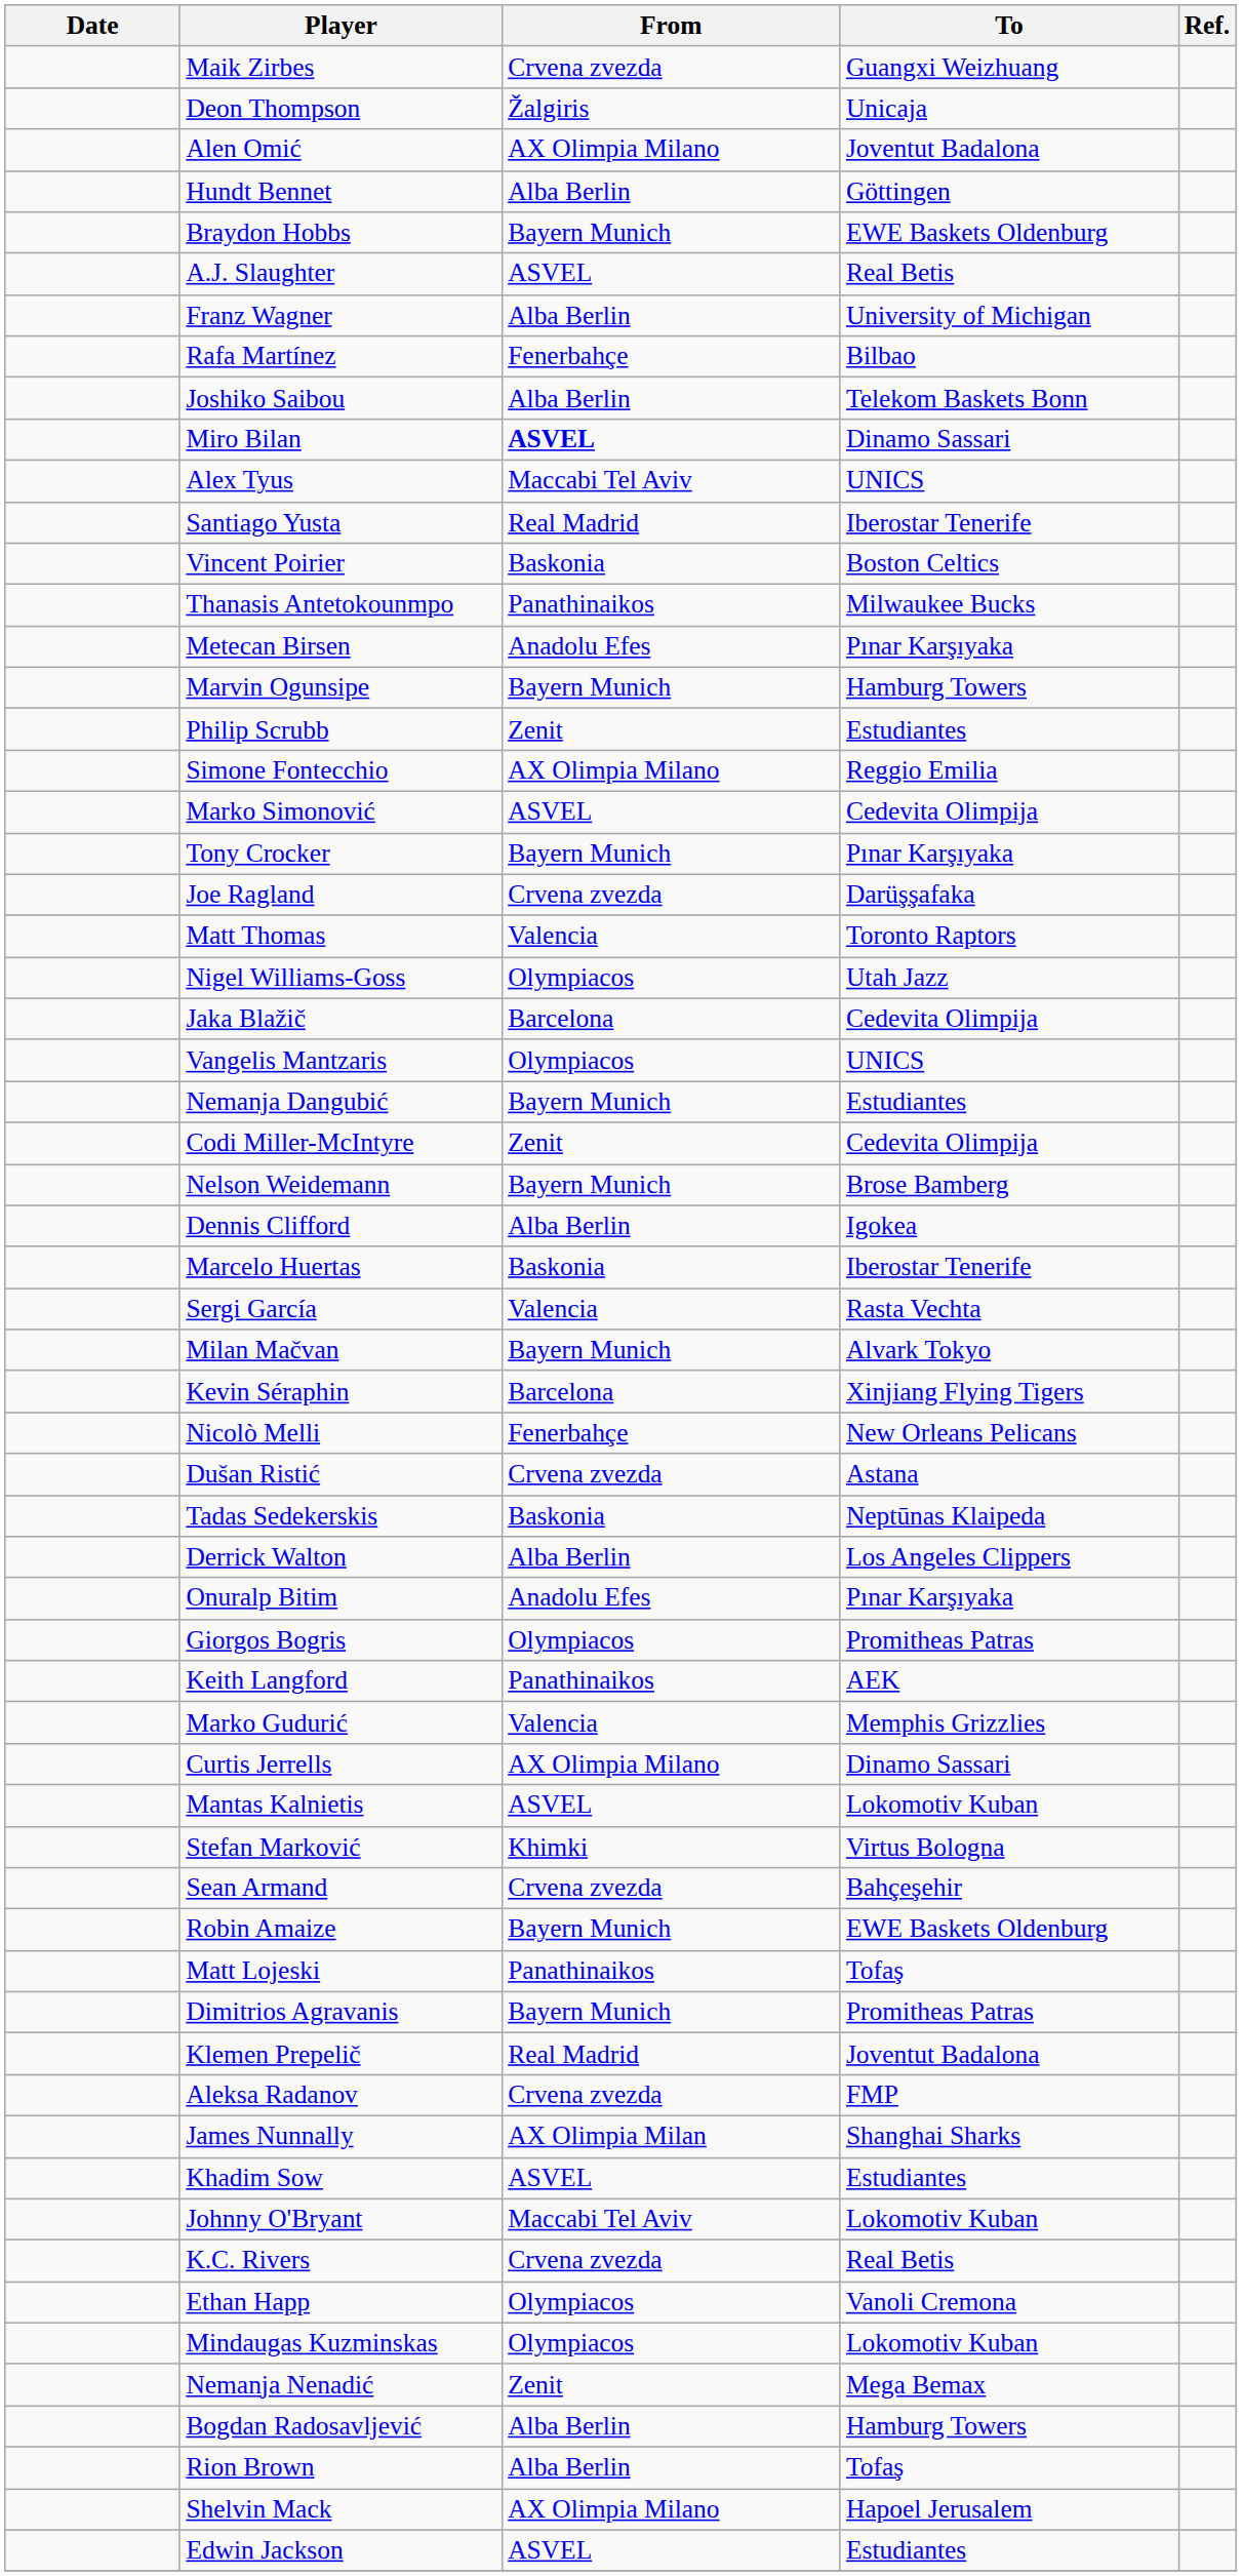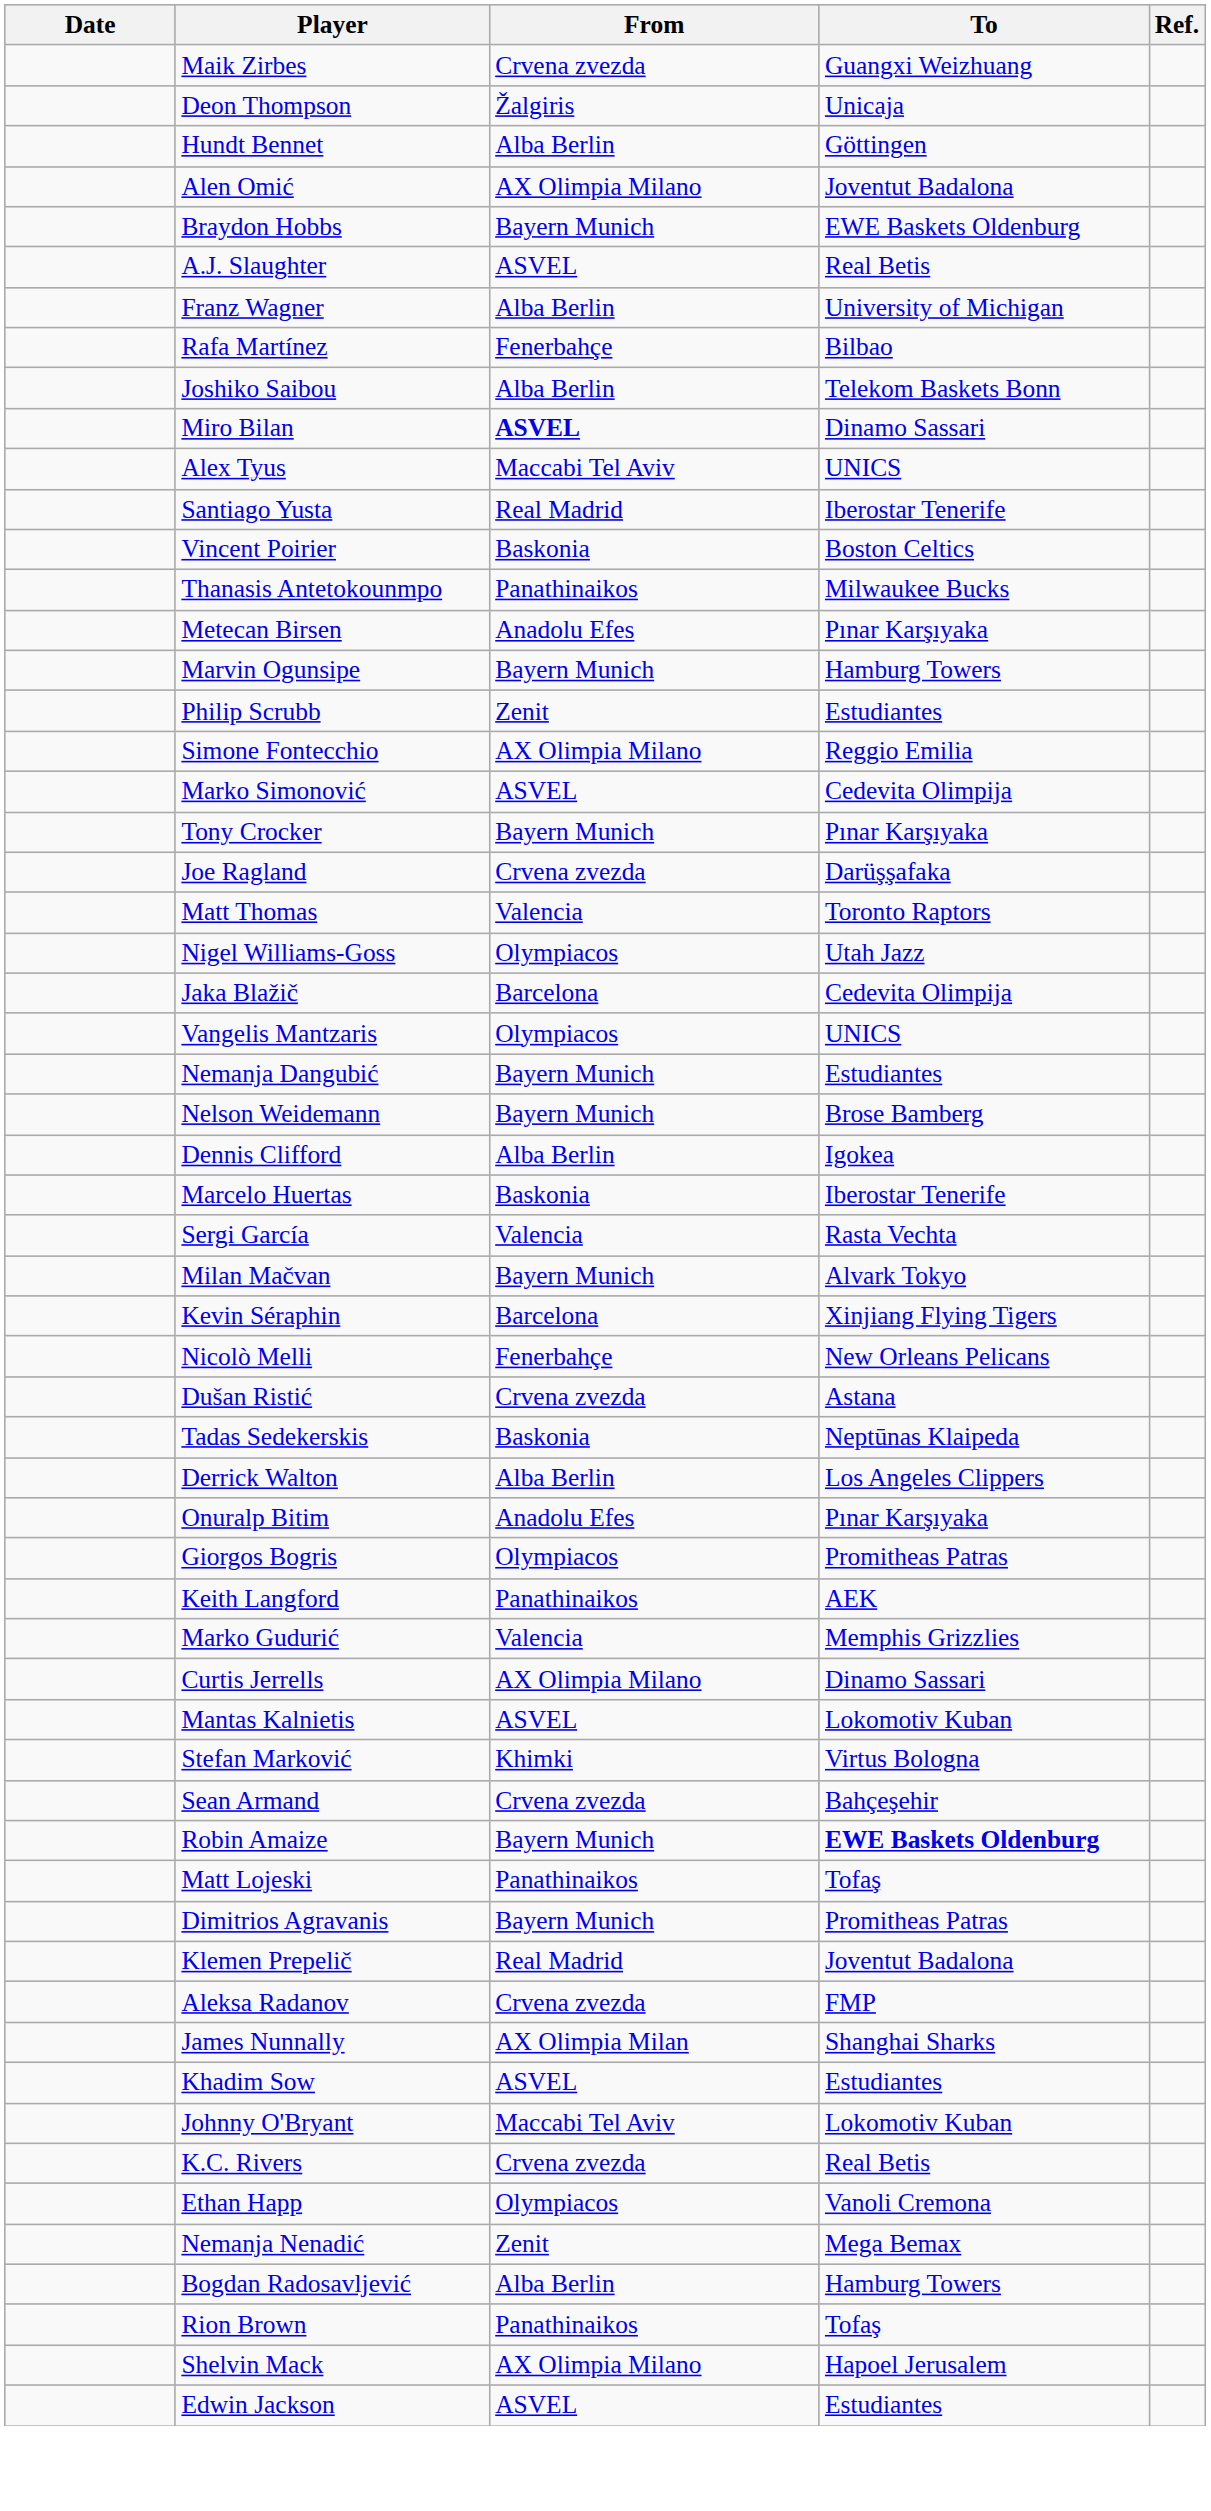rows swapped: Alen Omić <-> Hundt Bennet
- row: Codi Miller-McIntyre | Zenit | Cedevita Olimpija
Robin Amaize | To: normal -> bold
- row: Mindaugas Kuzminskas | Olympiacos | Lokomotiv Kuban
Rion Brown | From: Alba Berlin -> Panathinaikos
